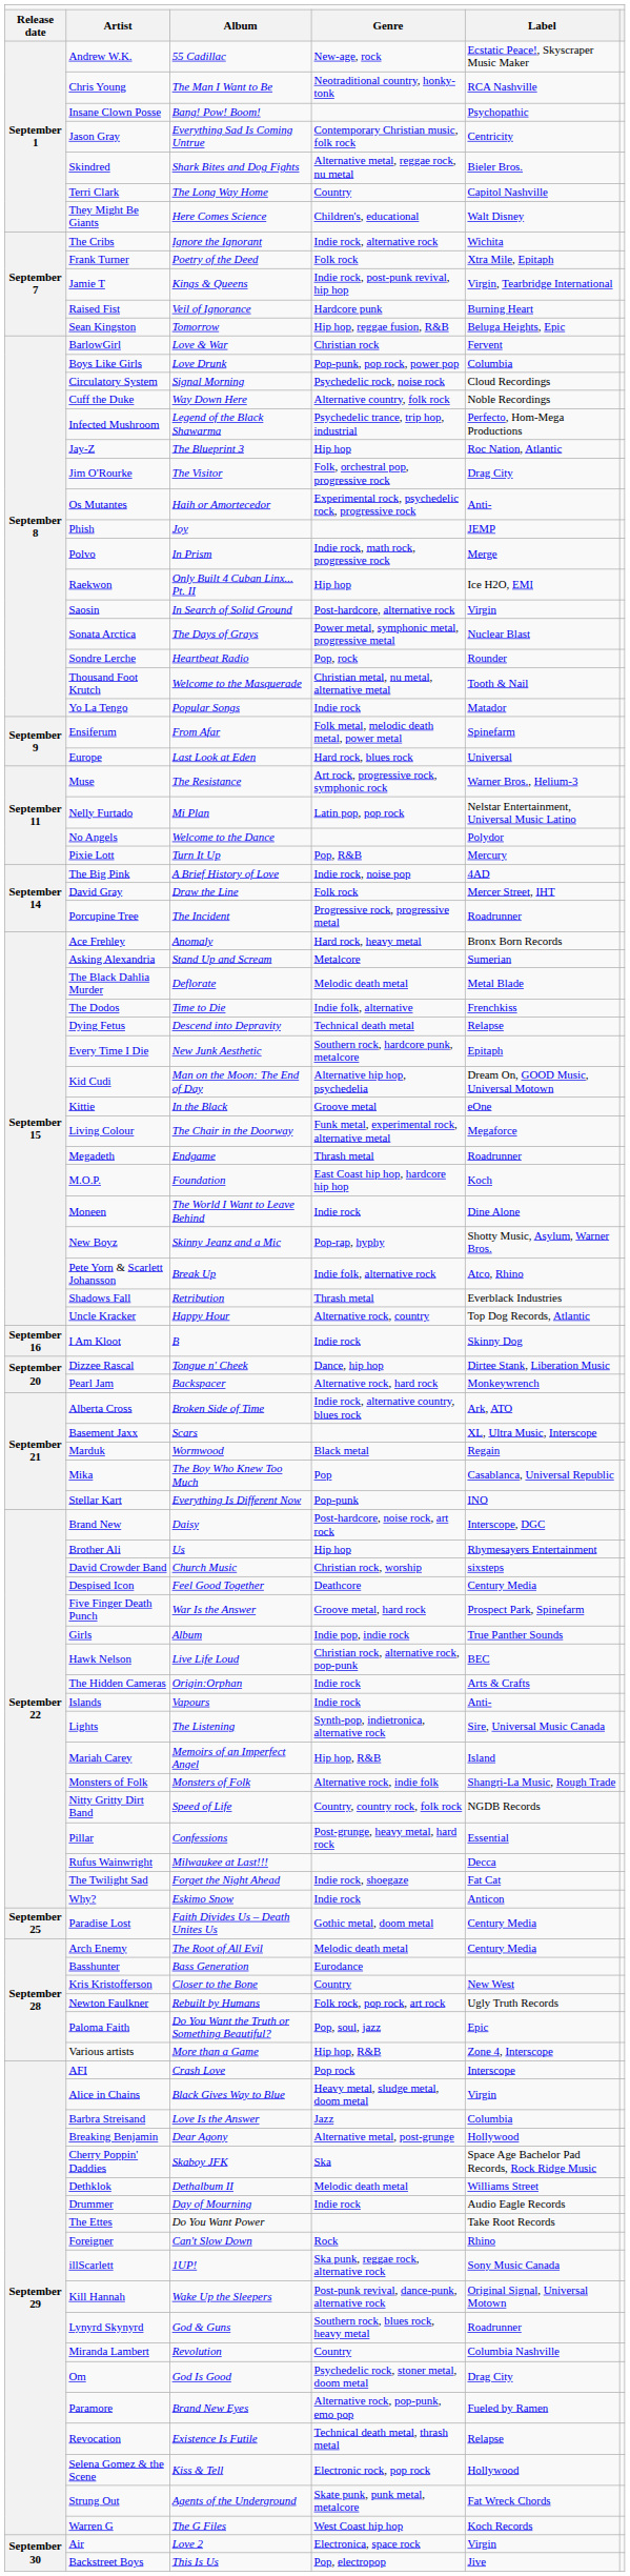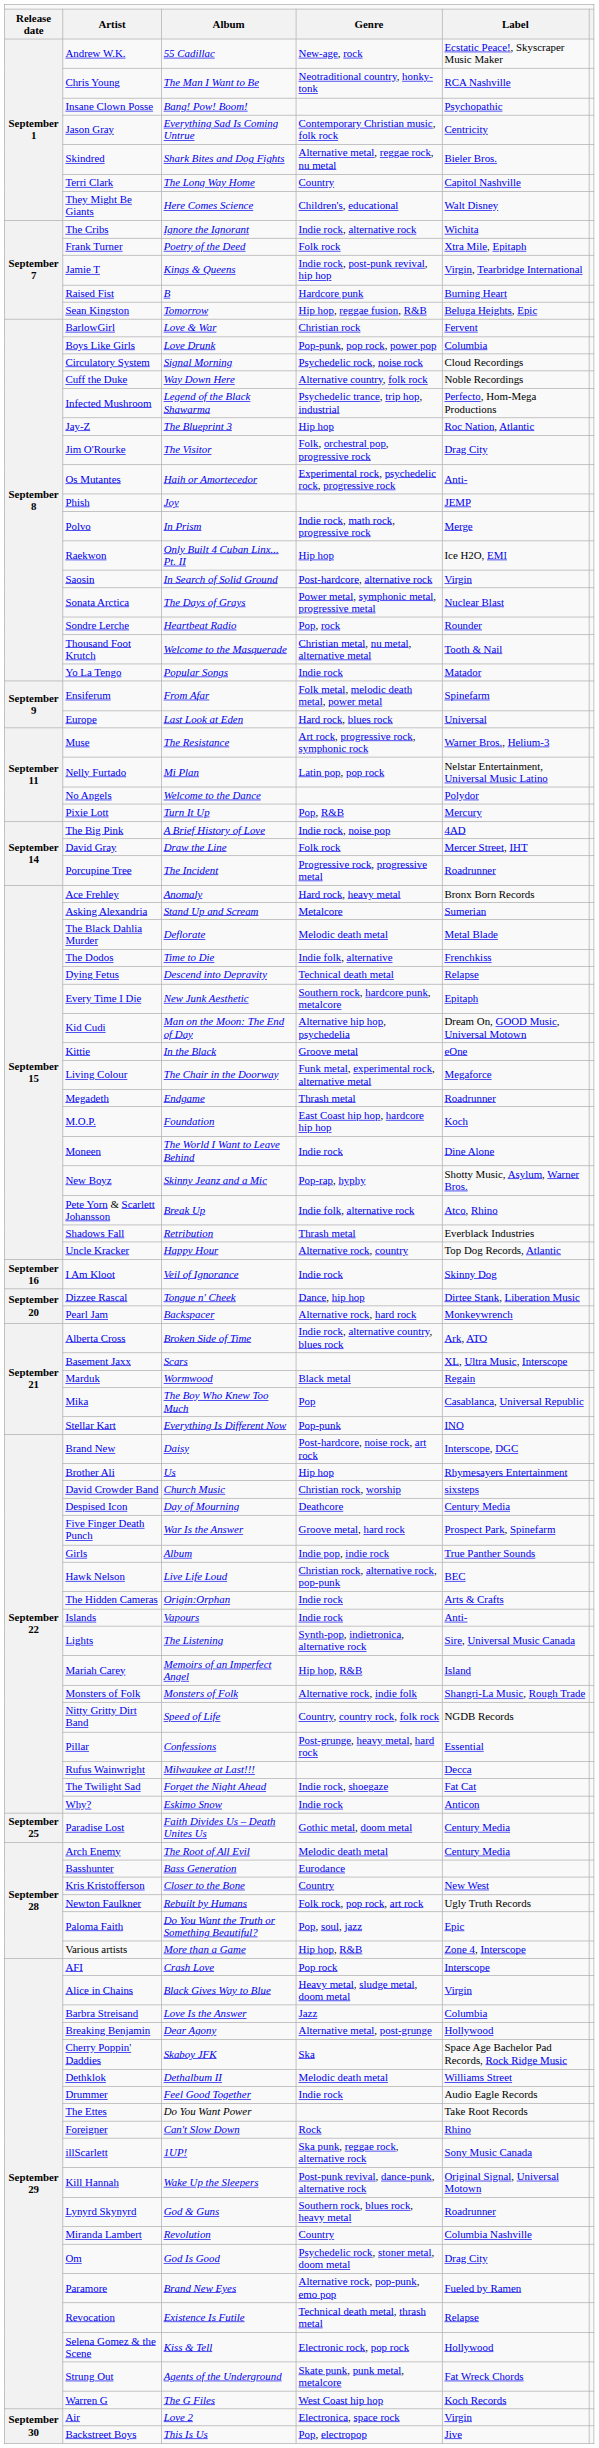Raised Fist | column 3: Veil of Ignorance -> B
I Am Kloot | column 3: B -> Veil of Ignorance
Despised Icon | column 3: Feel Good Together -> Day of Mourning
Drummer | column 3: Day of Mourning -> Feel Good Together
